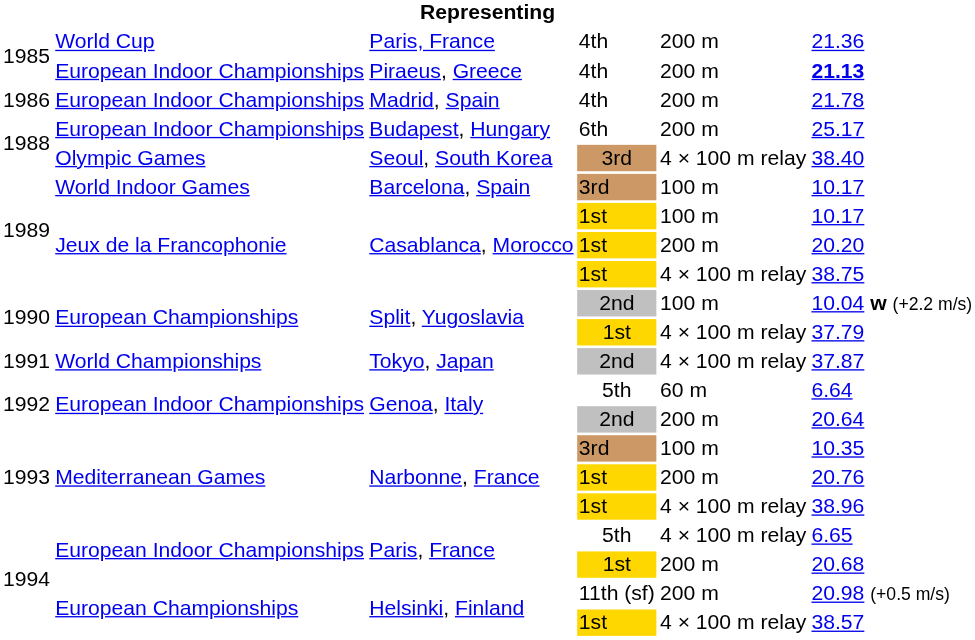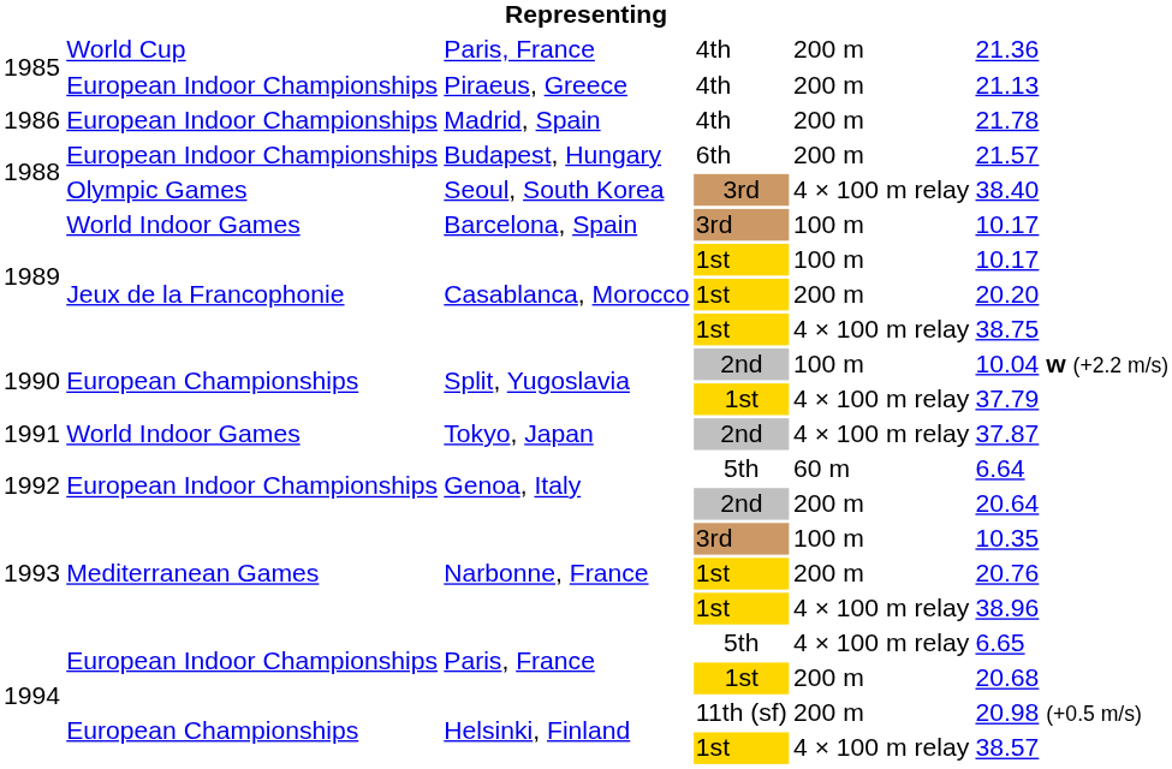Piraeus, Greece | column 6: bold -> normal
Budapest, Hungary | column 6: 25.17 -> 21.57
Tokyo, Japan | column 2: World Championships -> World Indoor Games
